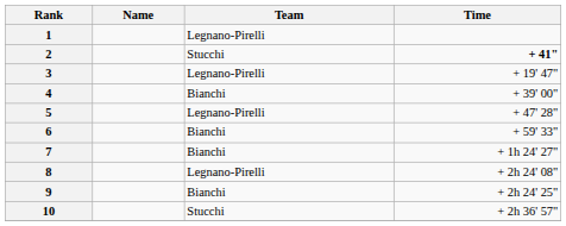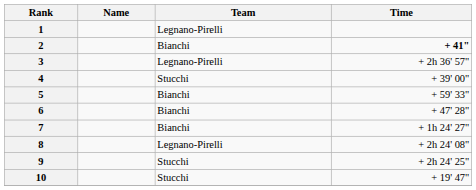2 | Team: Stucchi -> Bianchi
3 | Time: + 19' 47" -> + 2h 36' 57"
4 | Team: Bianchi -> Stucchi
5 | Team: Legnano-Pirelli -> Bianchi
5 | Time: + 47' 28" -> + 59' 33"
6 | Time: + 59' 33" -> + 47' 28"
9 | Team: Bianchi -> Stucchi
10 | Time: + 2h 36' 57" -> + 19' 47"
